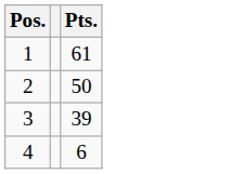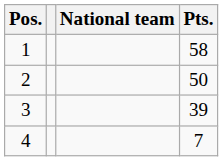+ column: National team
1 | Pts.: 61 -> 58
4 | Pts.: 6 -> 7
